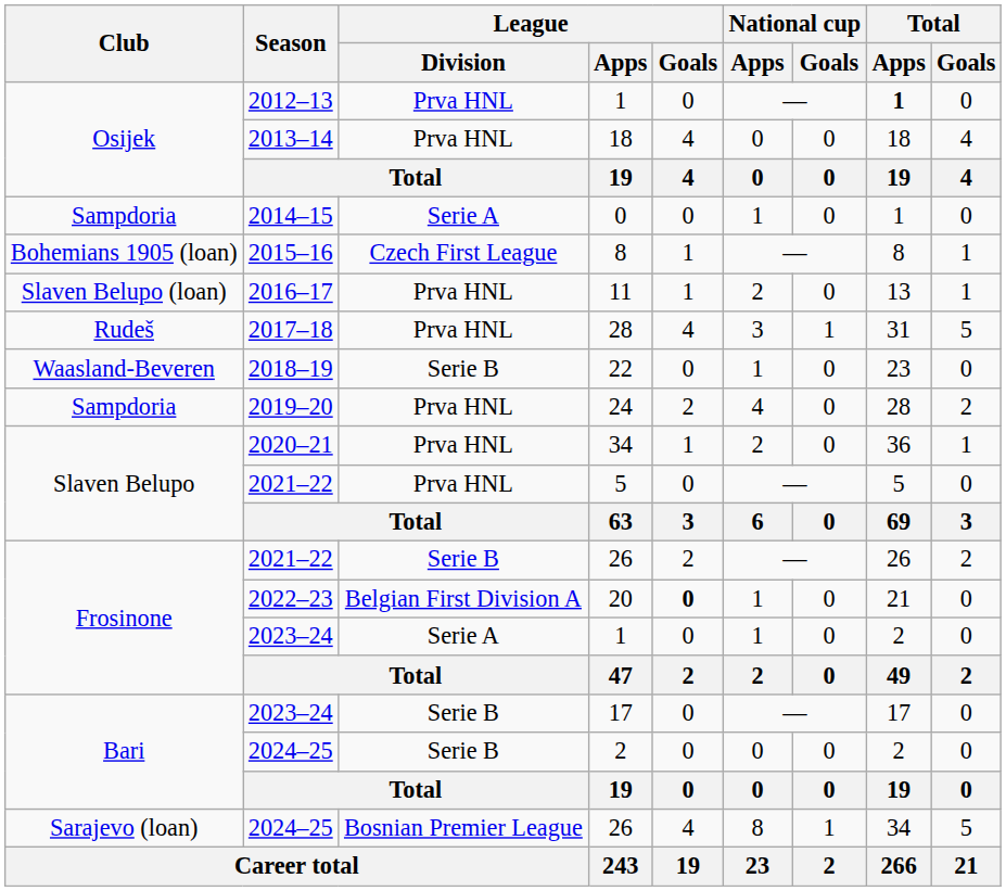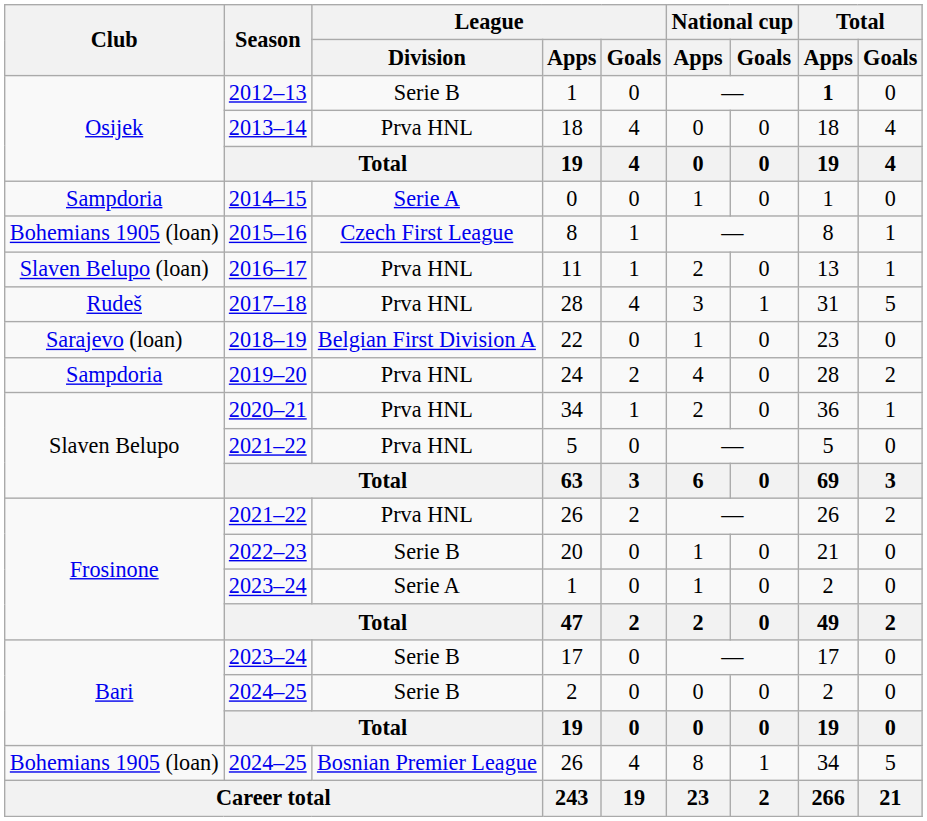2012–13 / 1 | League / Division: Prva HNL -> Serie B
22 | Club: Waasland-Beveren -> Sarajevo (loan)
22 | League / Division: Serie B -> Belgian First Division A
2021–22 / 26 | League / Division: Serie B -> Prva HNL
20 | League / Division: Belgian First Division A -> Serie B
20 | League / Goals: bold -> normal
2024–25 / 26 | Club: Sarajevo (loan) -> Bohemians 1905 (loan)
